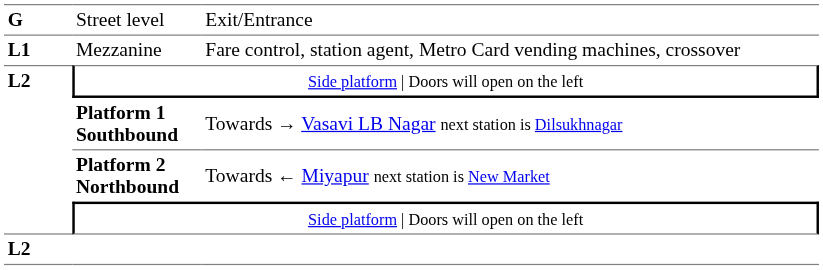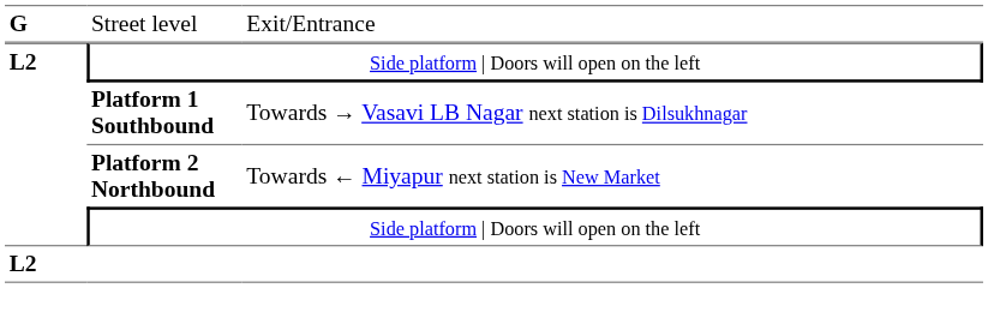- row: L1 | Mezzanine | Fare control, station agent, Metro Card vending machines, crossover
